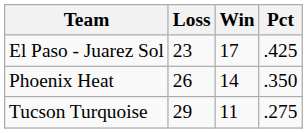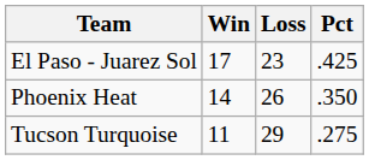columns swapped: Win <-> Loss
